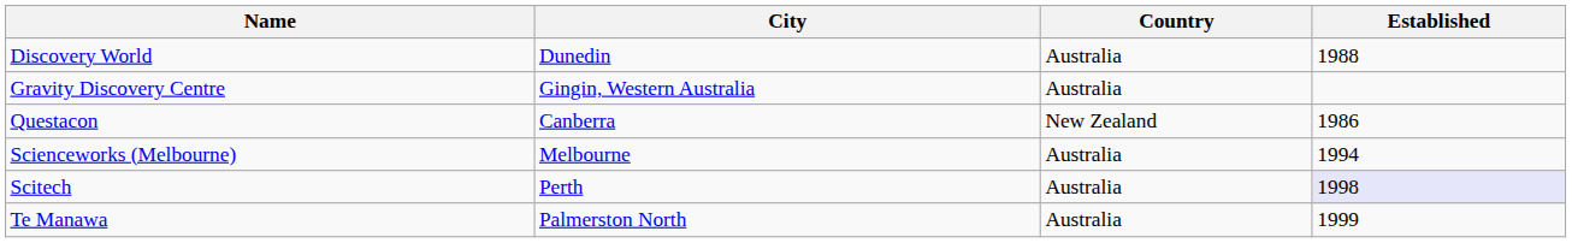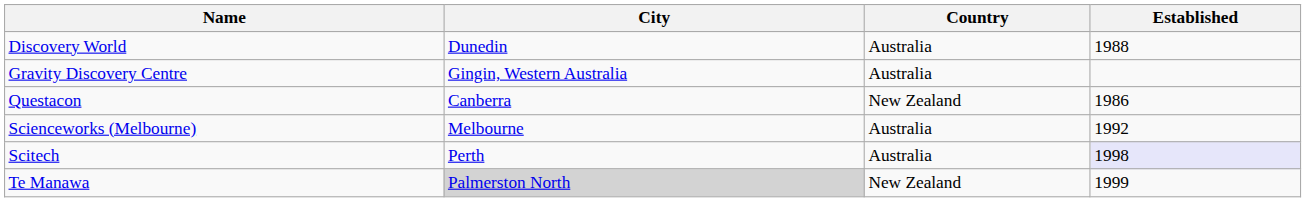Scienceworks (Melbourne) | Established: 1994 -> 1992
Te Manawa | City: no background -> lightgrey background
Te Manawa | Country: Australia -> New Zealand
